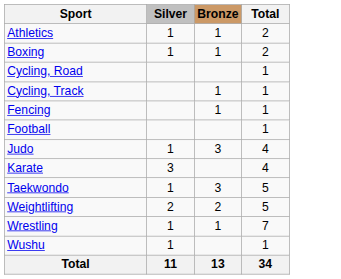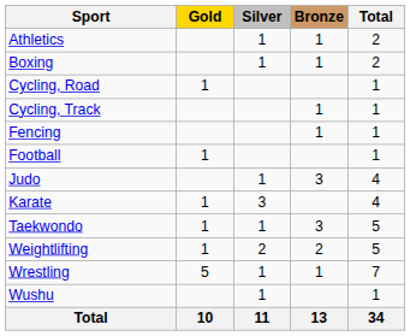+ column: Gold | 1 | 1 | 1 | 1 | 1 | 5 | 10
